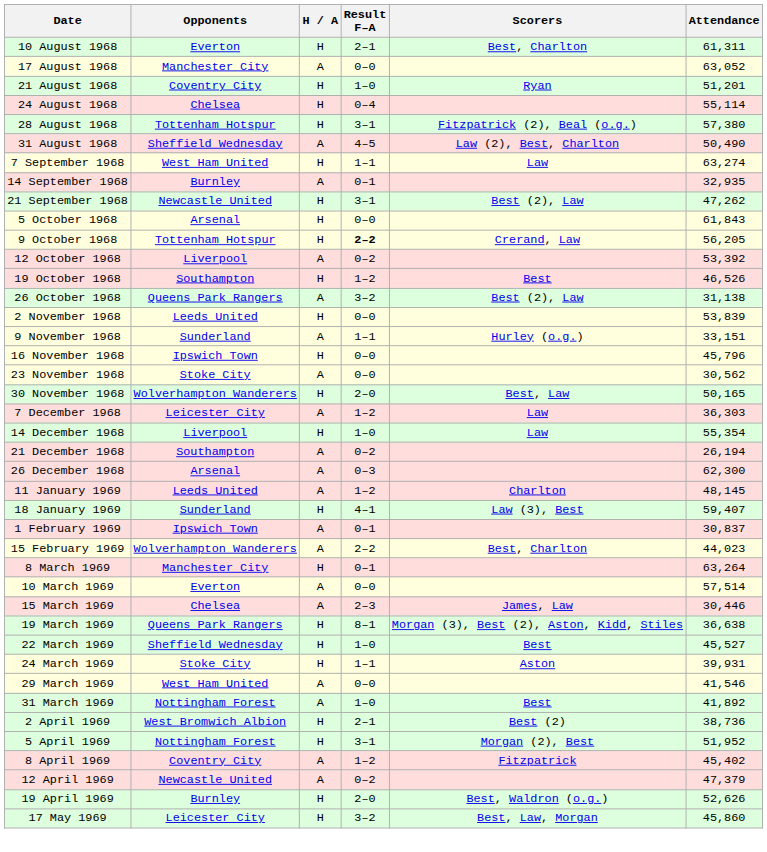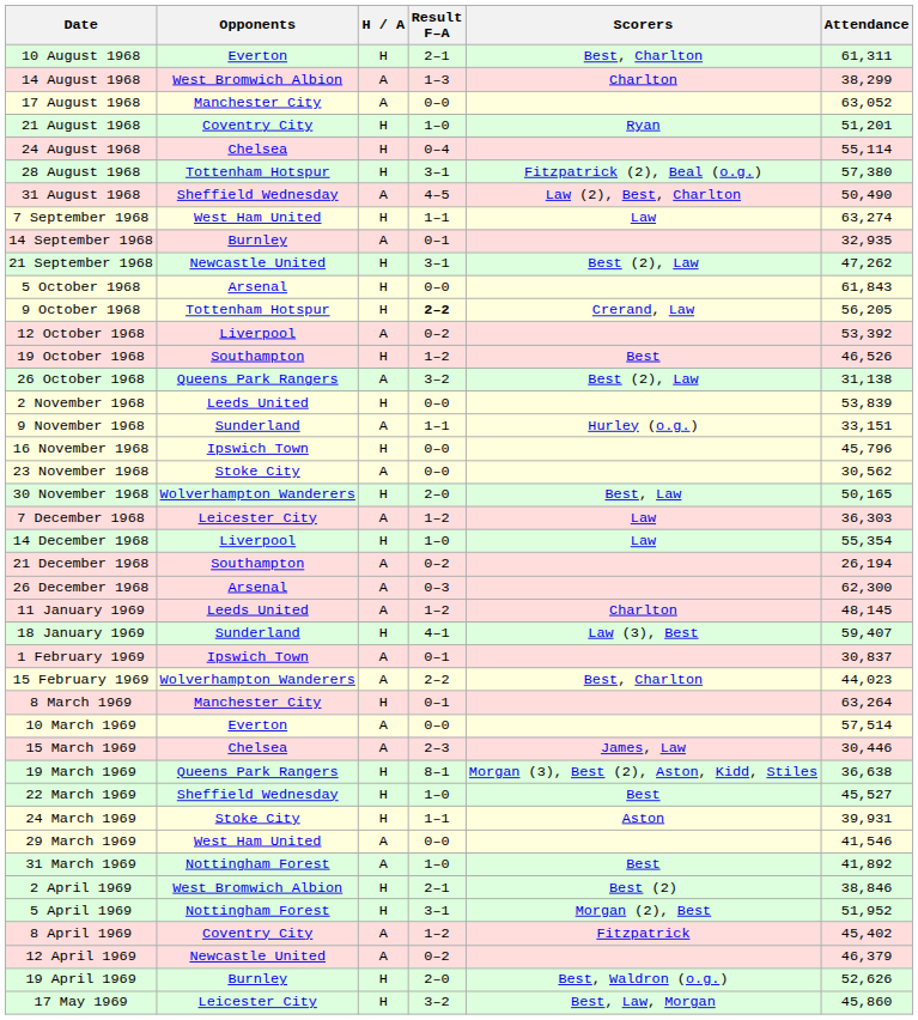+ row: 14 August 1968 | West Bromwich Albion | A | 1–3 | Charlton | 38,299
2 April 1969 | Attendance: 38,736 -> 38,846
12 April 1969 | Attendance: 47,379 -> 46,379
